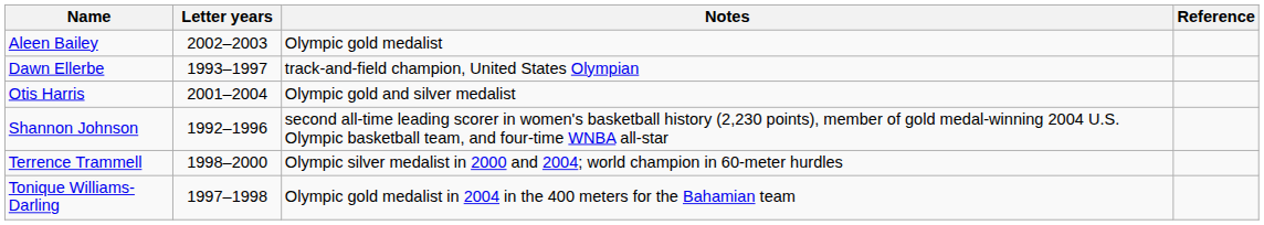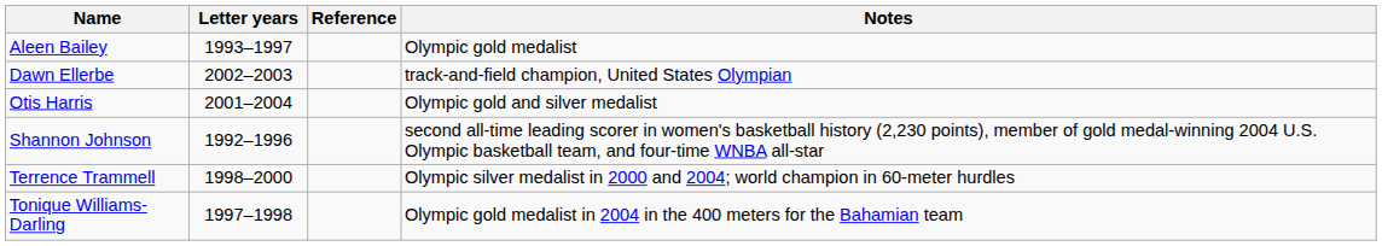columns swapped: Notes <-> Reference
Aleen Bailey | Letter years: 2002–2003 -> 1993–1997
Dawn Ellerbe | Letter years: 1993–1997 -> 2002–2003
